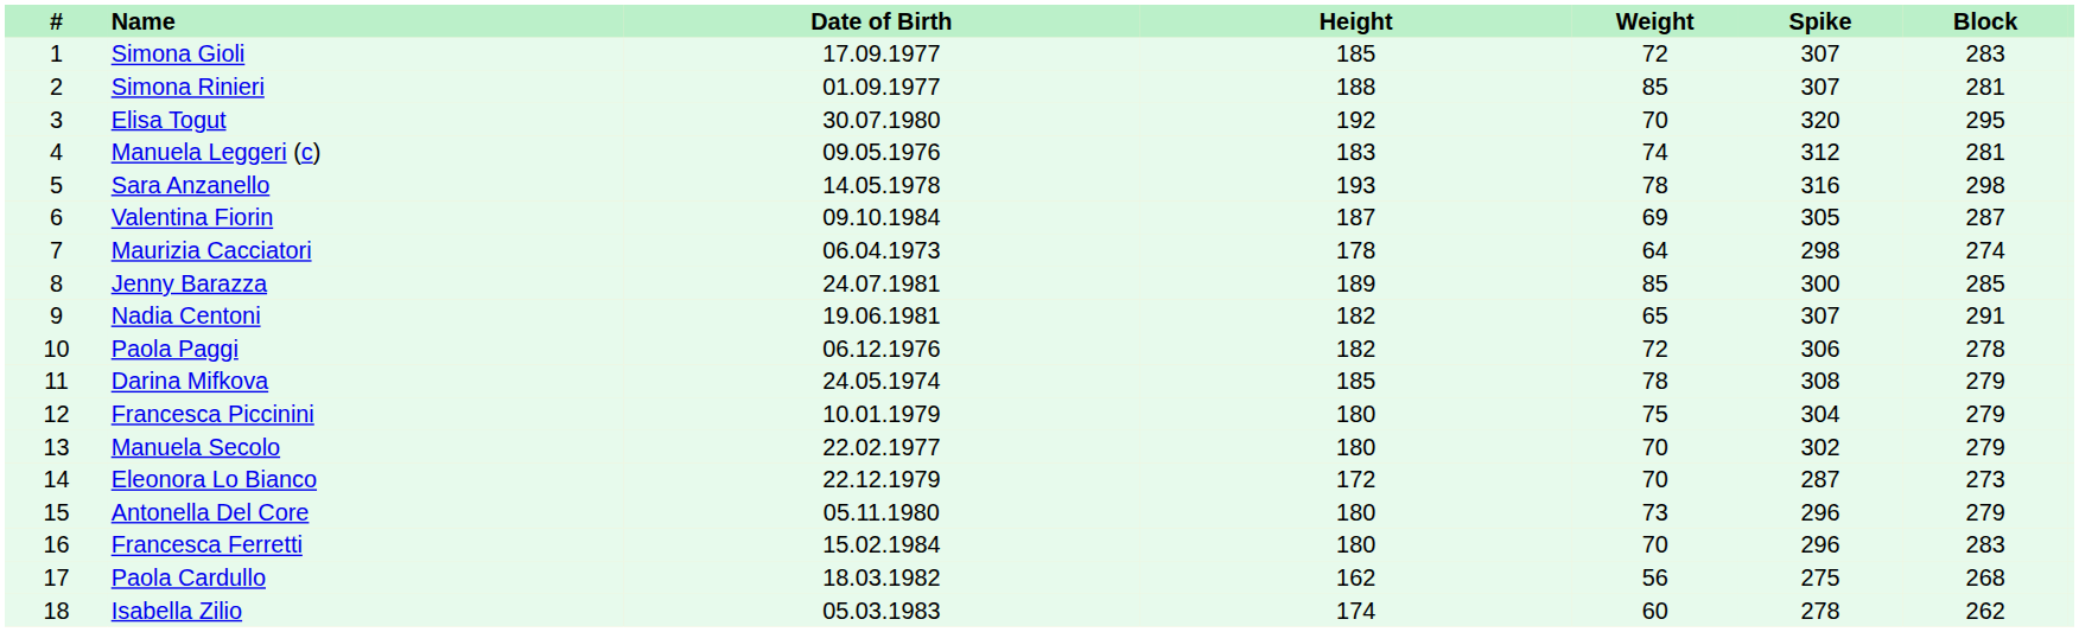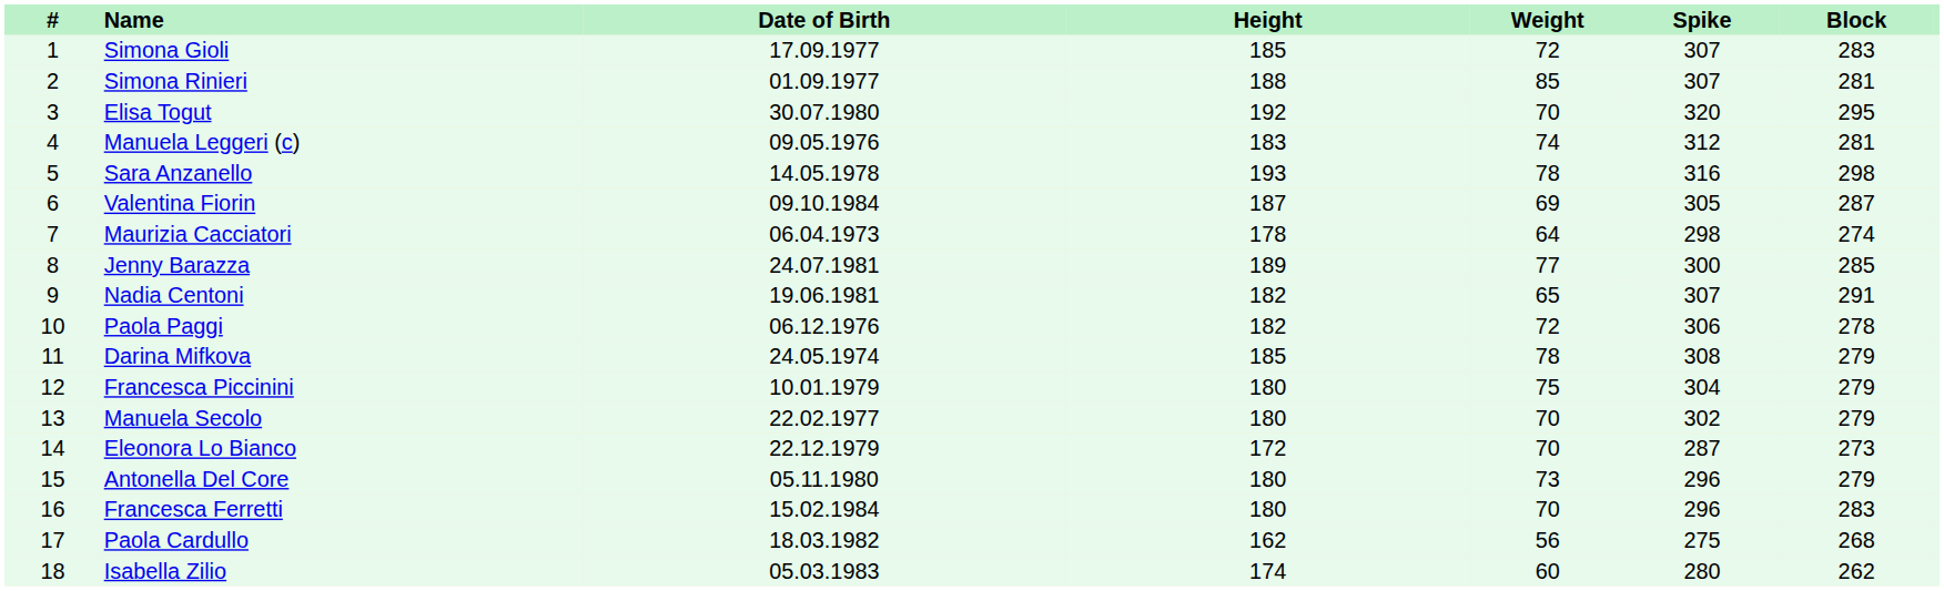Jenny Barazza | Weight: 85 -> 77
Isabella Zilio | Spike: 278 -> 280
